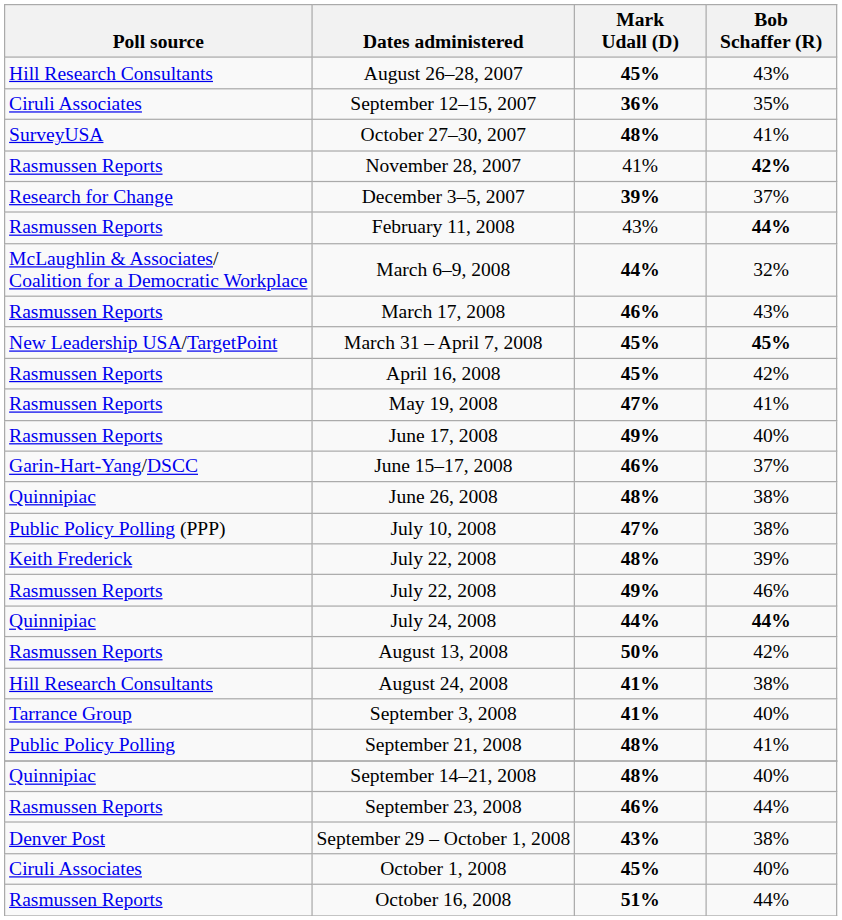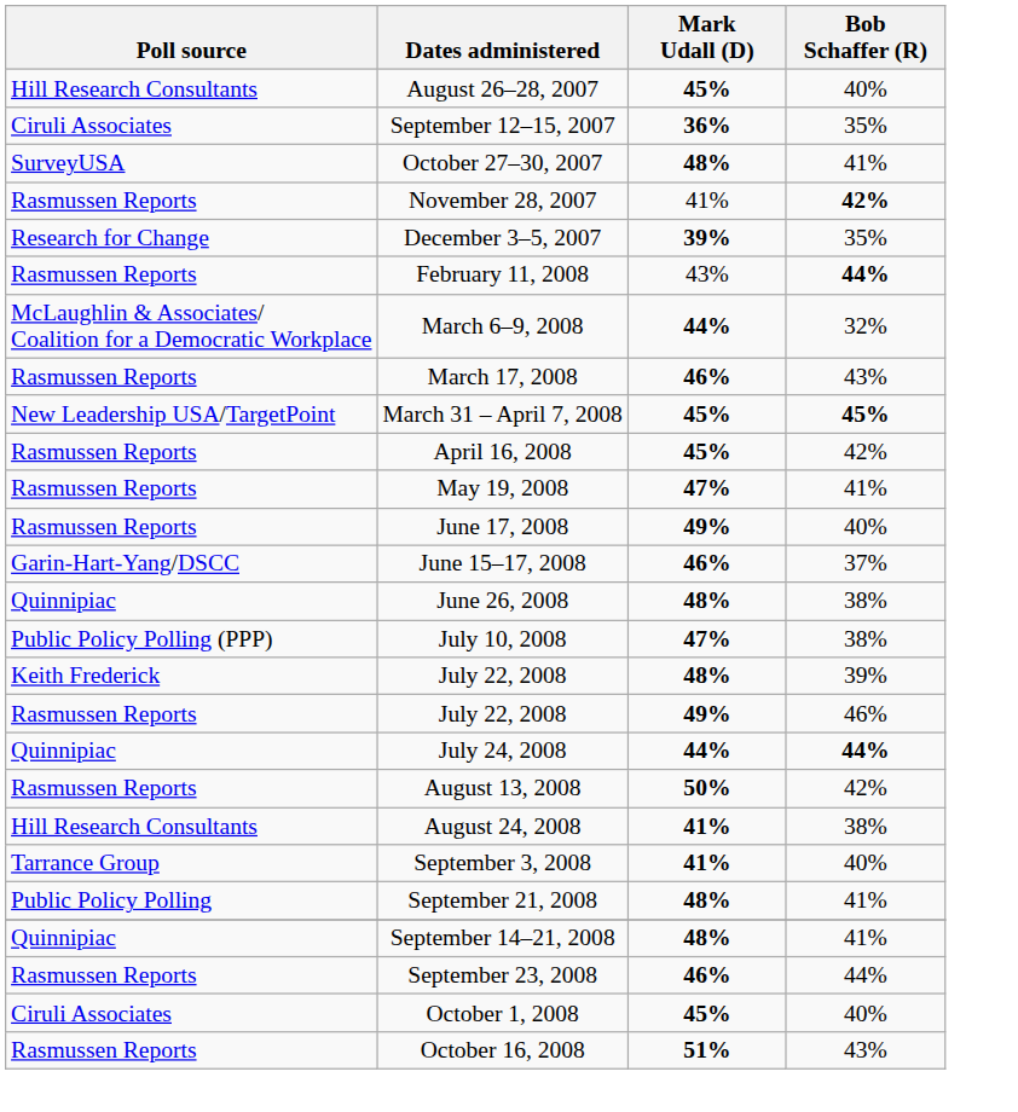August 26–28, 2007 | Bob Schaffer (R): 43% -> 40%
December 3–5, 2007 | Bob Schaffer (R): 37% -> 35%
September 14–21, 2008 | Bob Schaffer (R): 40% -> 41%
- row: Denver Post | September 29 – October 1, 2008 | 43% | 38%
October 16, 2008 | Bob Schaffer (R): 44% -> 43%
